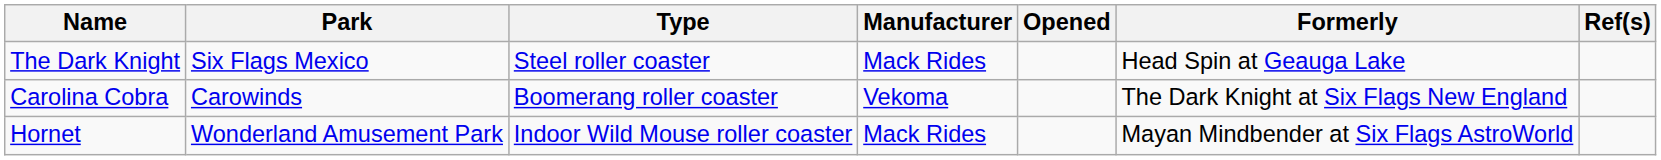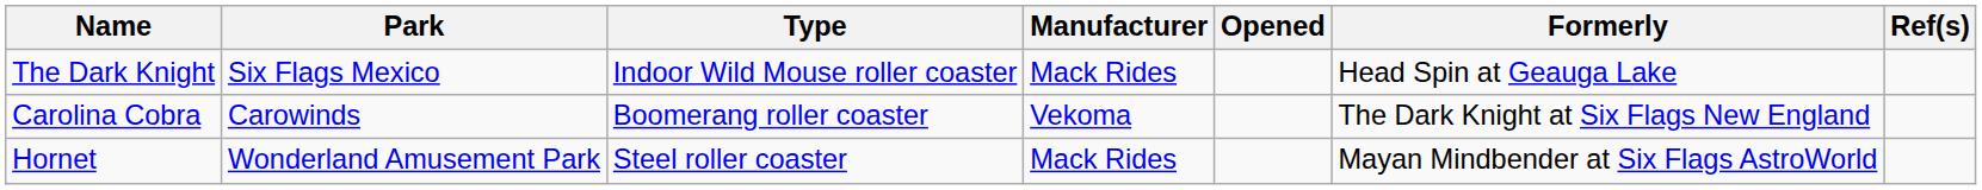The Dark Knight | Type: Steel roller coaster -> Indoor Wild Mouse roller coaster
Hornet | Type: Indoor Wild Mouse roller coaster -> Steel roller coaster
